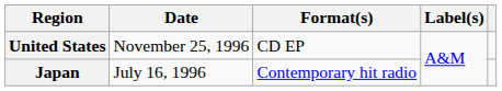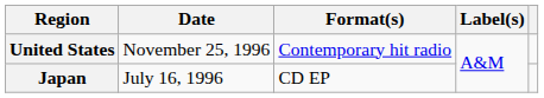United States | Format(s): CD EP -> Contemporary hit radio
Japan | Format(s): Contemporary hit radio -> CD EP
